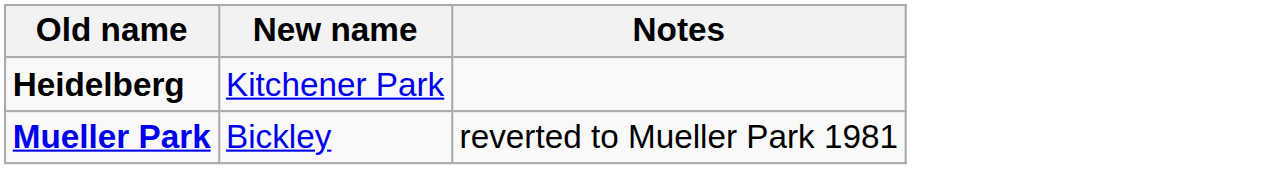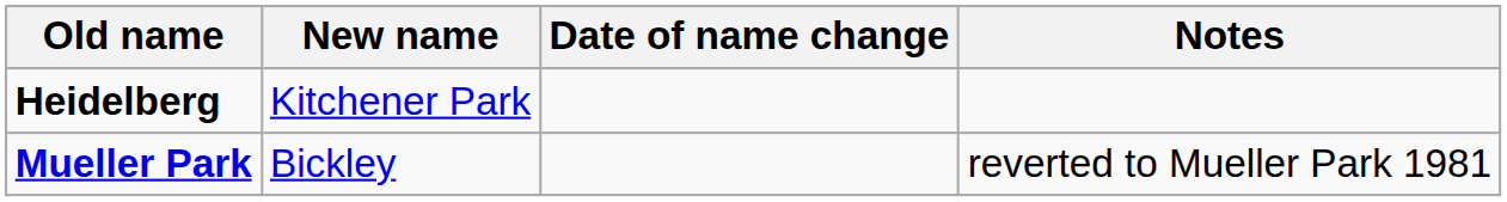+ column: Date of name change
